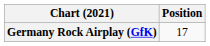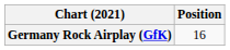Germany Rock Airplay (GfK) | Position: 17 -> 16
